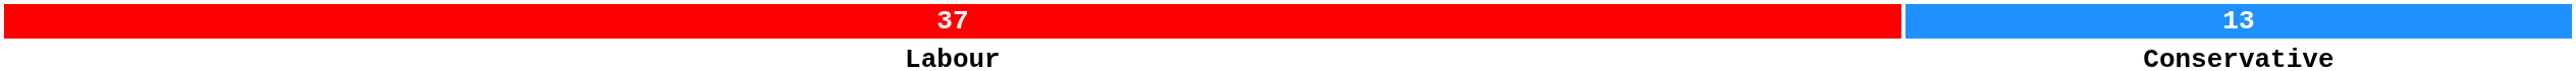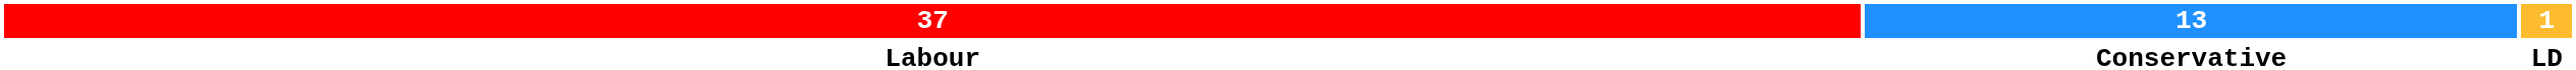+ column: 1 | LD
